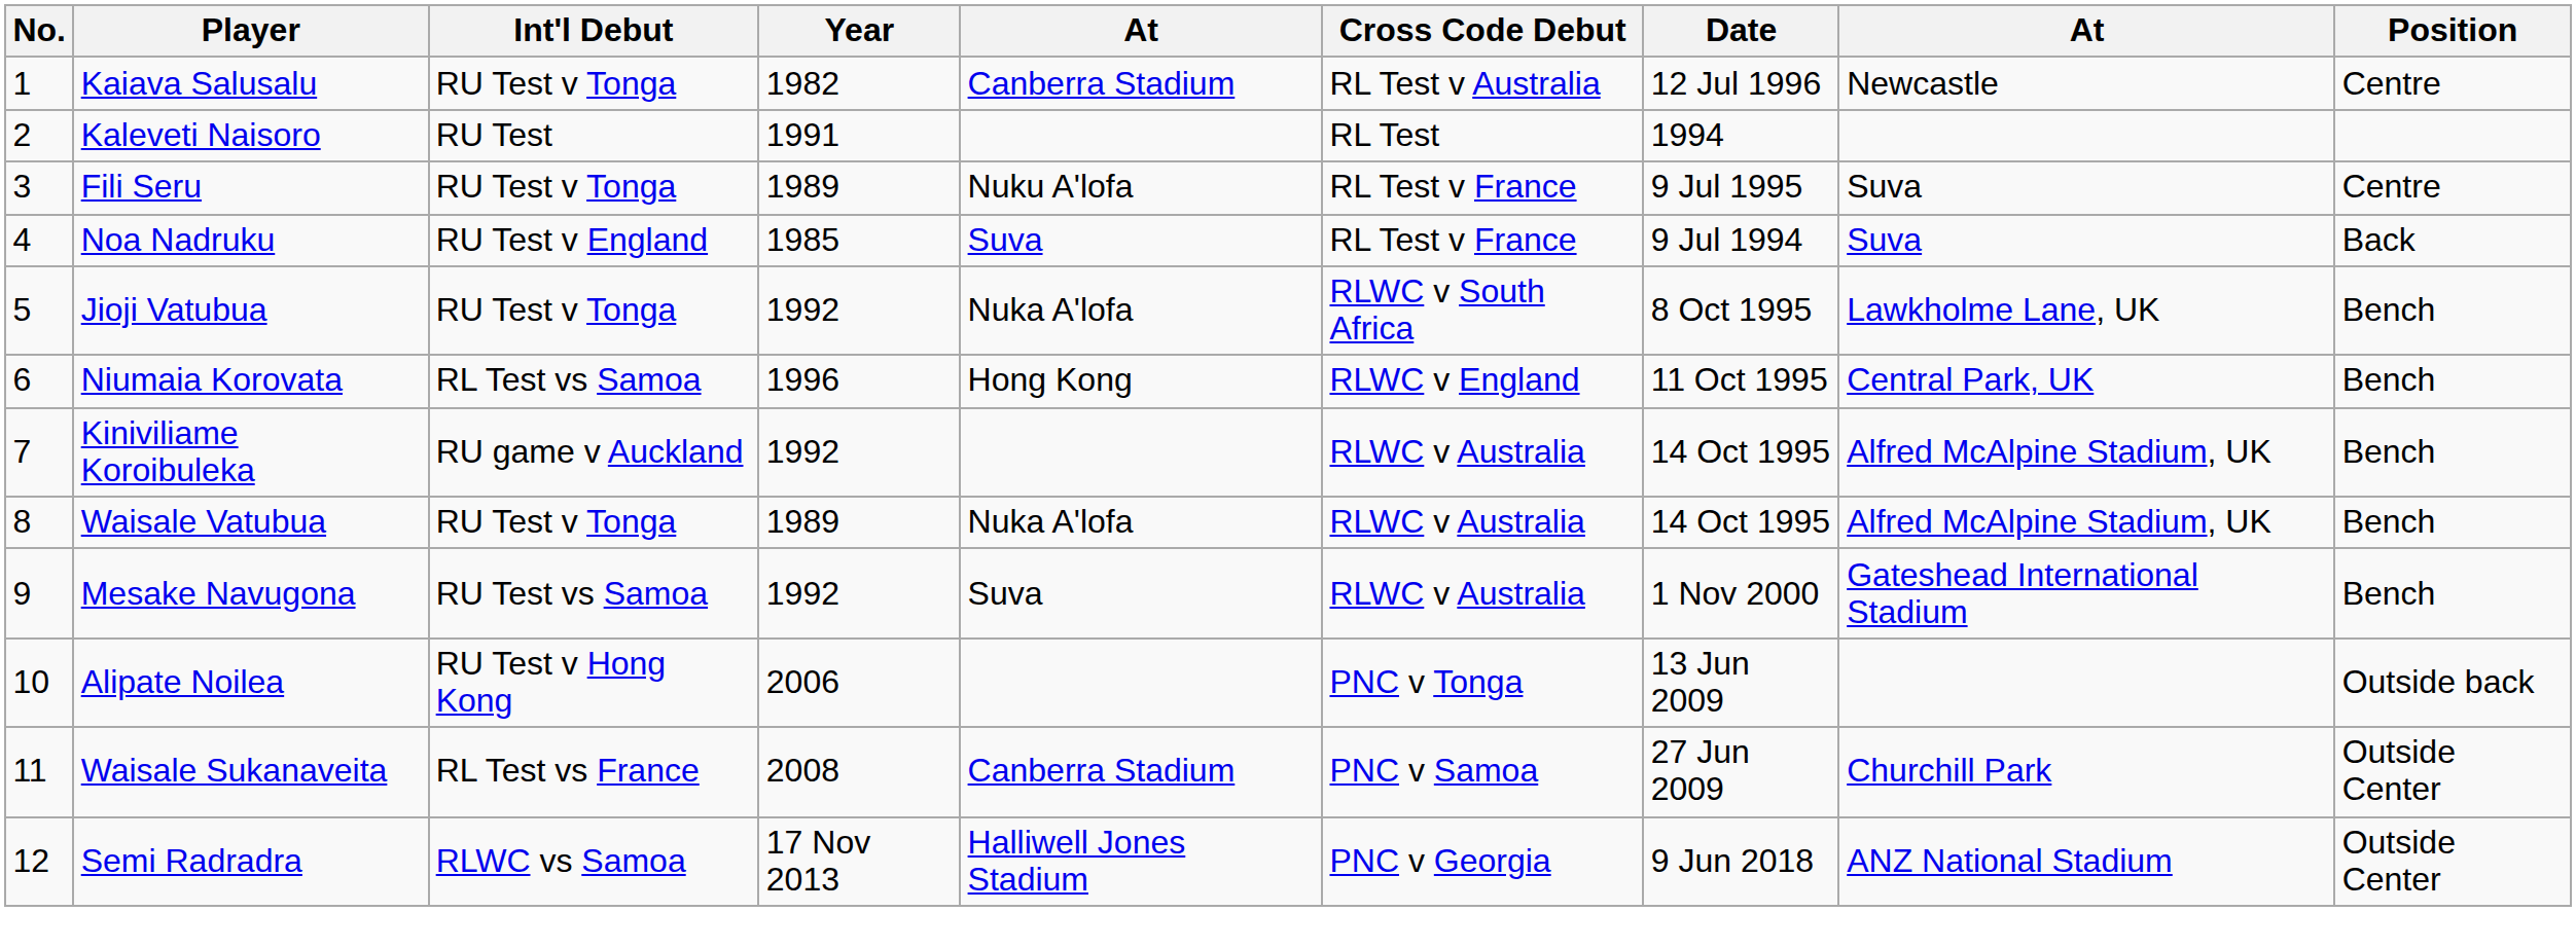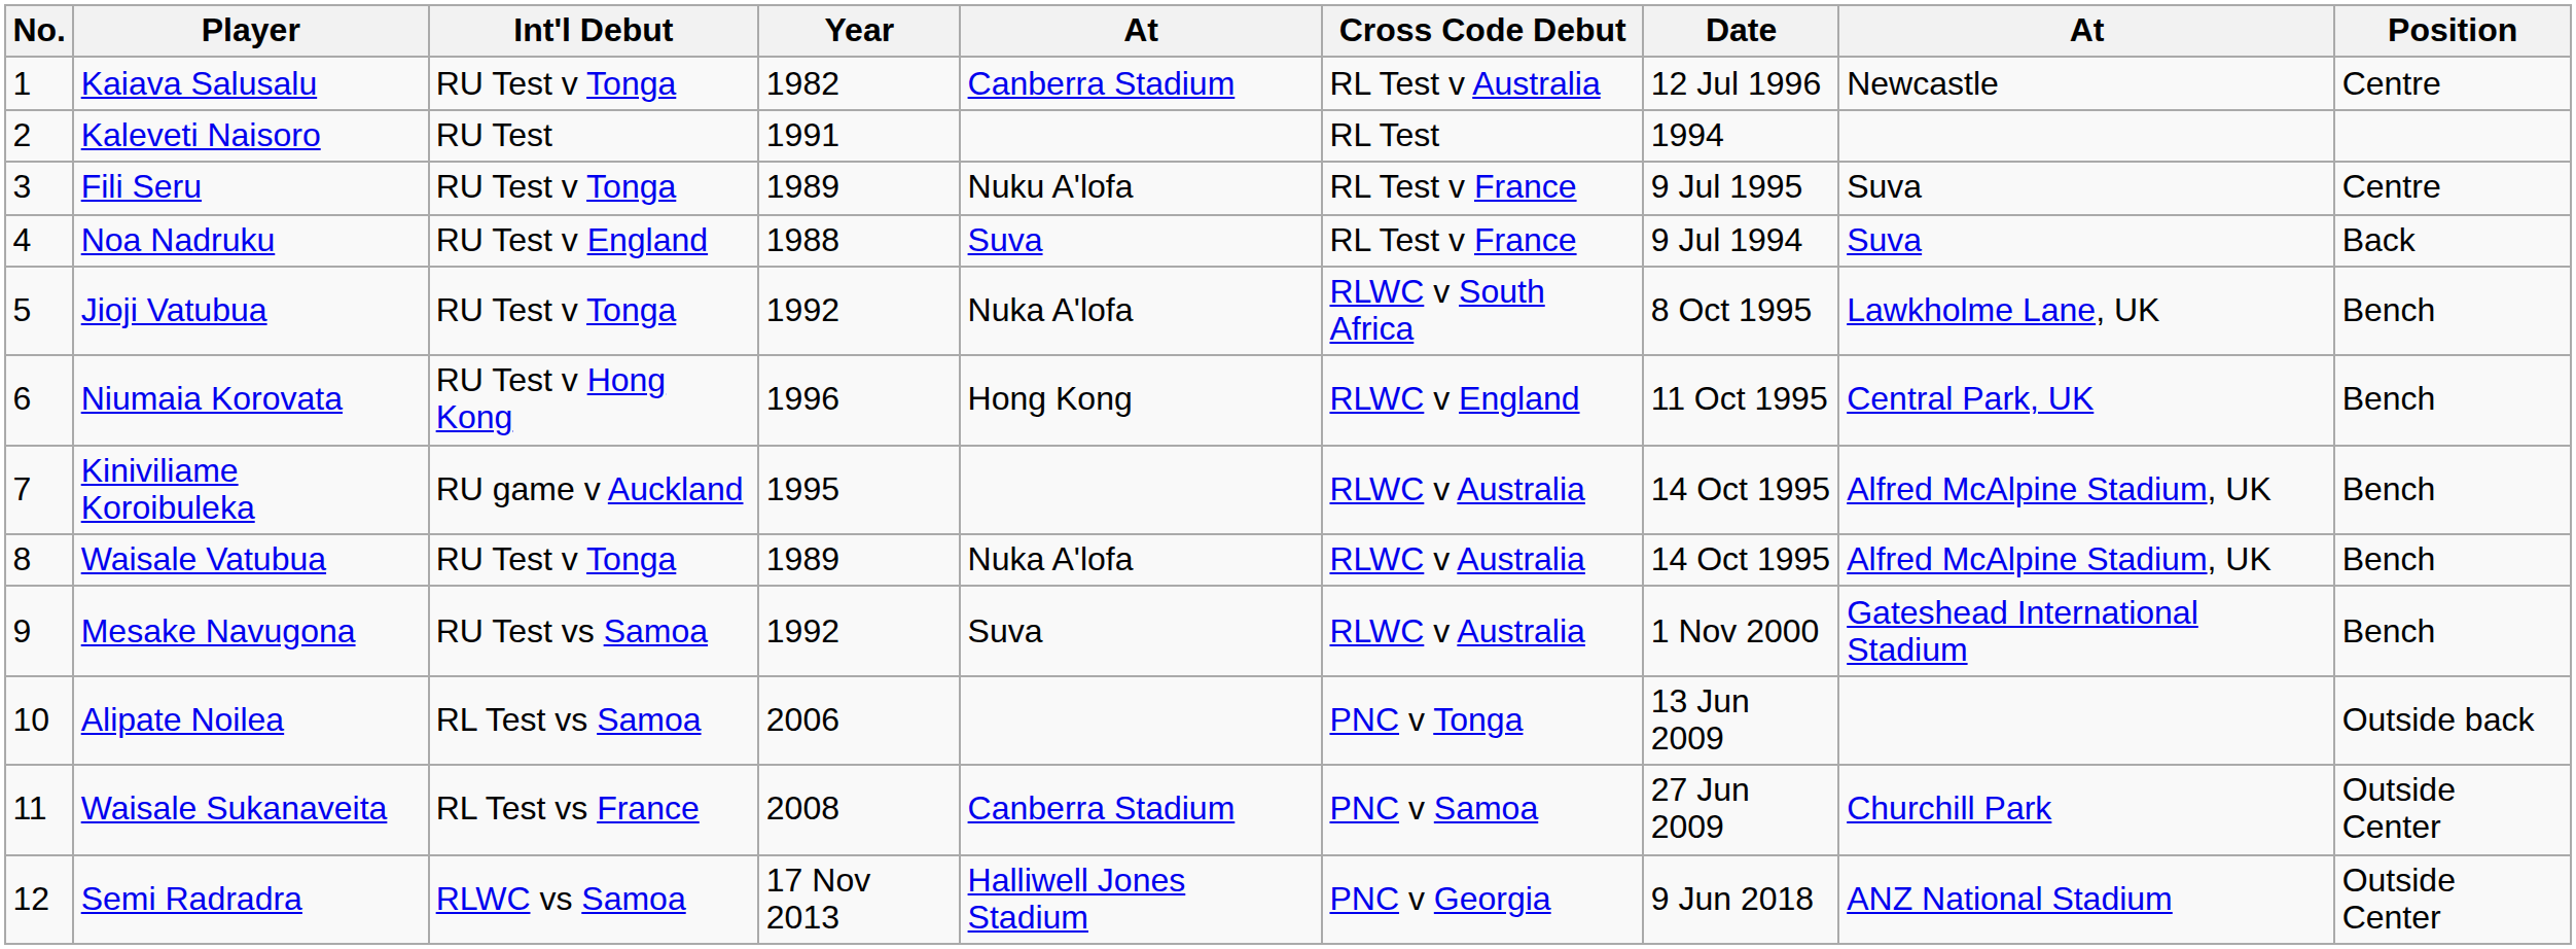Noa Nadruku | Year: 1985 -> 1988
Niumaia Korovata | Int'l Debut: RL Test vs Samoa -> RU Test v Hong Kong
Kiniviliame Koroibuleka | Year: 1992 -> 1995
Alipate Noilea | Int'l Debut: RU Test v Hong Kong -> RL Test vs Samoa
